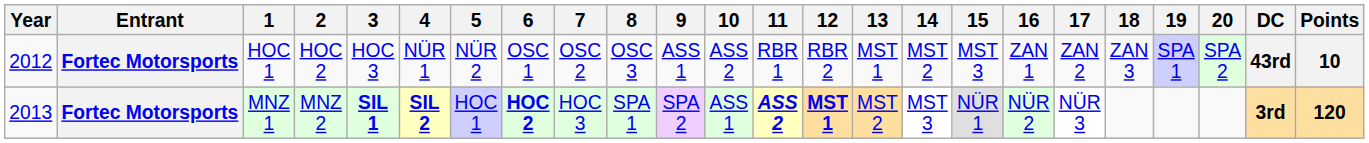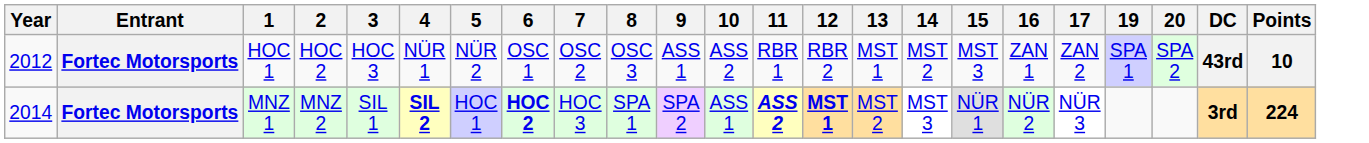- column: 18 | ZAN 3
MNZ 1 | Year: 2013 -> 2014
MNZ 1 | 3: bold -> normal
MNZ 1 | Points: 120 -> 224
